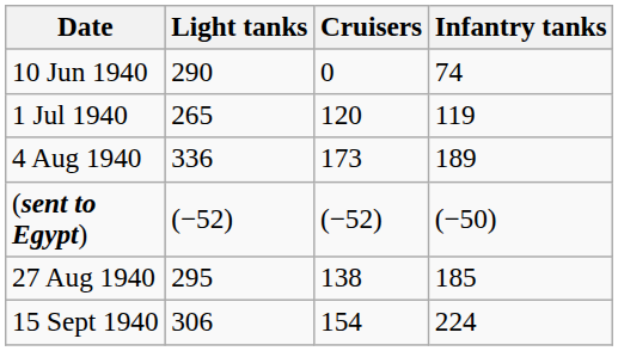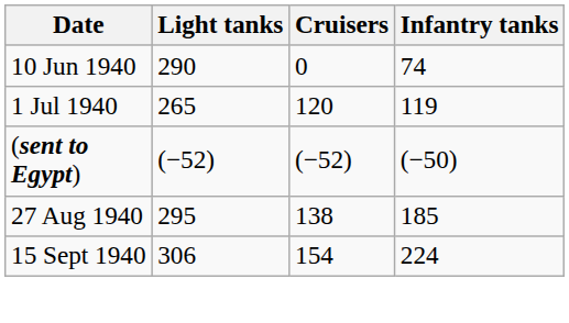- row: 4 Aug 1940 | 336 | 173 | 189
